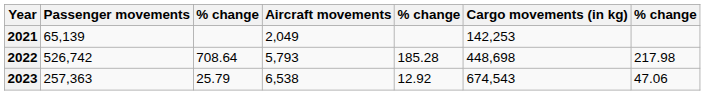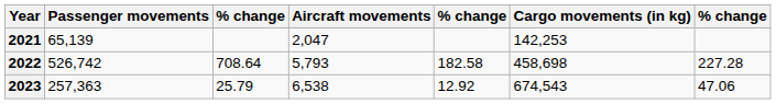2021 | Aircraft movements: 2,049 -> 2,047
2022 | column 5: 185.28 -> 182.58
2022 | Cargo movements (in kg): 448,698 -> 458,698
2022 | column 7: 217.98 -> 227.28
